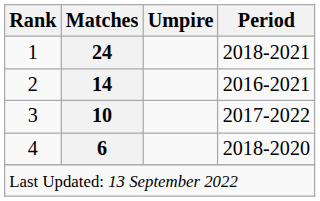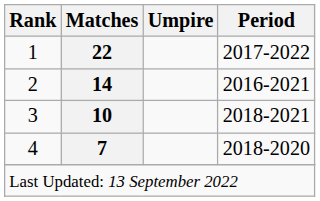1 | Matches: 24 -> 22
1 | Period: 2018-2021 -> 2017-2022
3 | Period: 2017-2022 -> 2018-2021
4 | Matches: 6 -> 7
